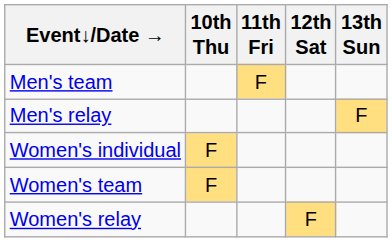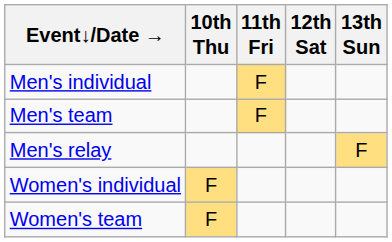+ row: Men's individual | F
- row: Women's relay | F
